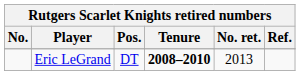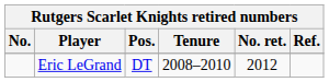Eric LeGrand | Tenure: bold -> normal
Eric LeGrand | No. ret.: 2013 -> 2012
